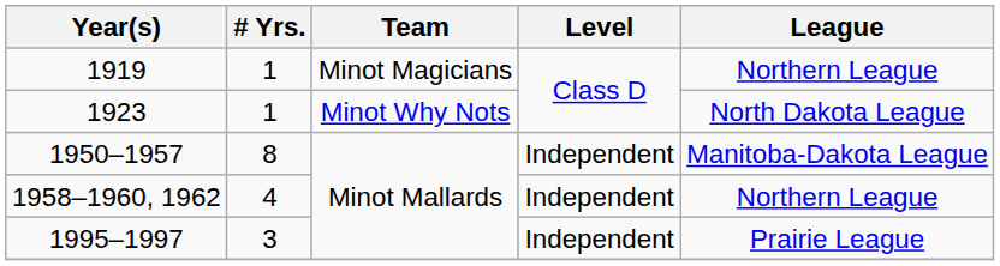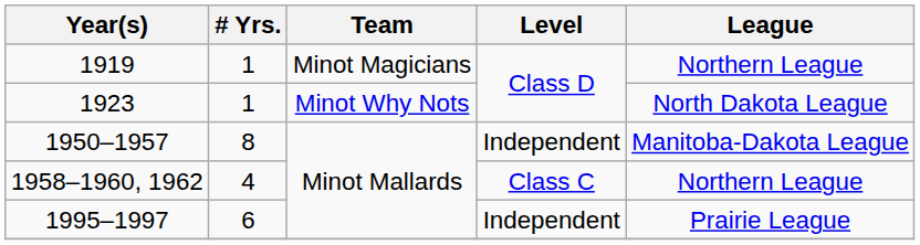1958–1960, 1962 | Level: Independent -> Class C
1995–1997 | # Yrs.: 3 -> 6
